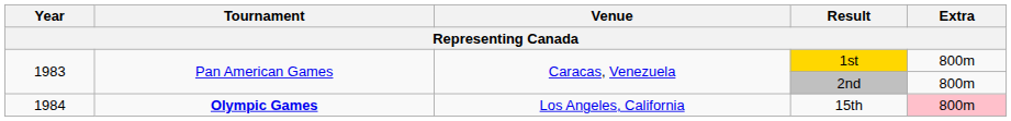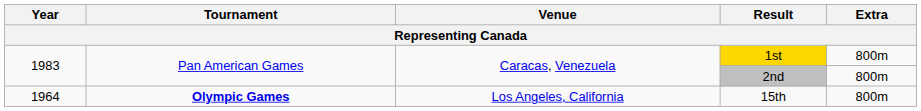15th | Year: 1984 -> 1964
15th | Extra: pink background -> no background
